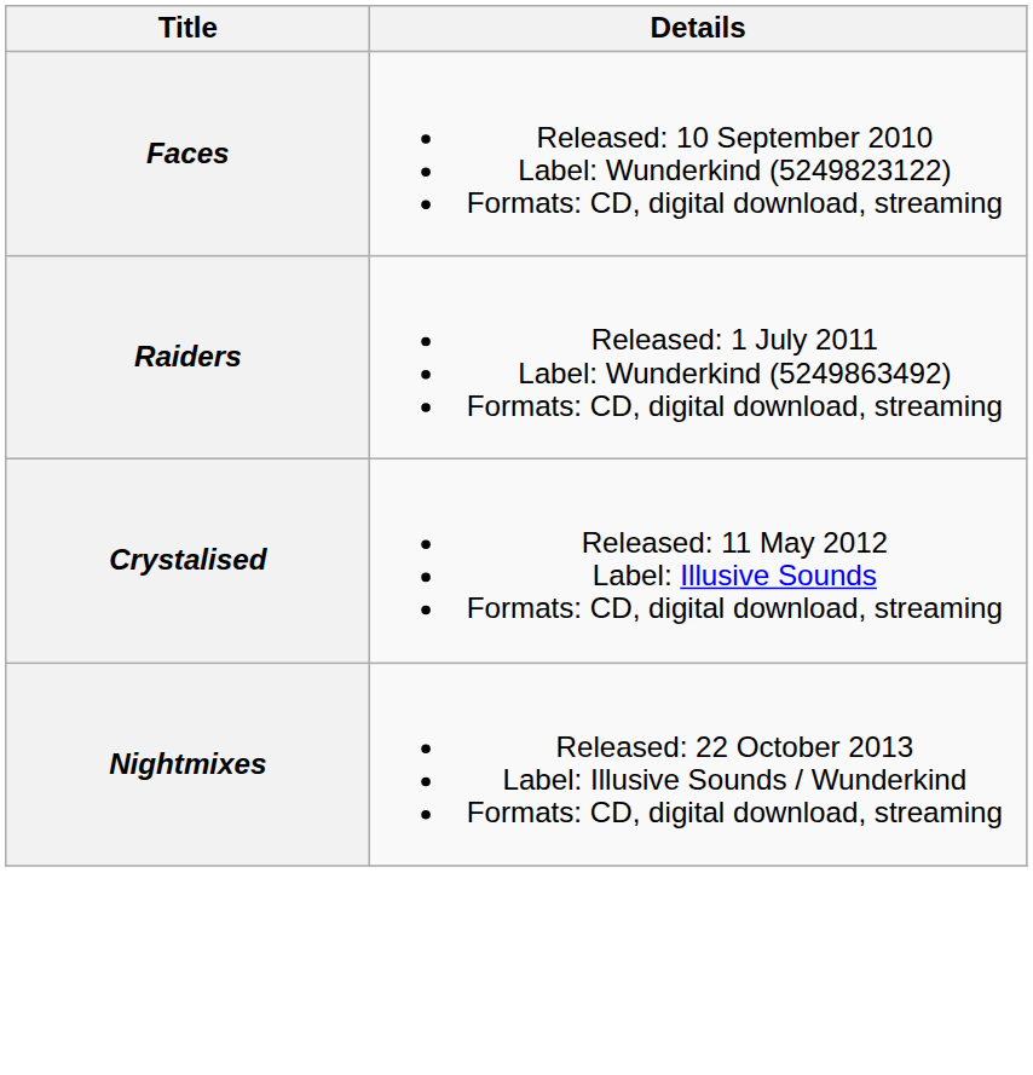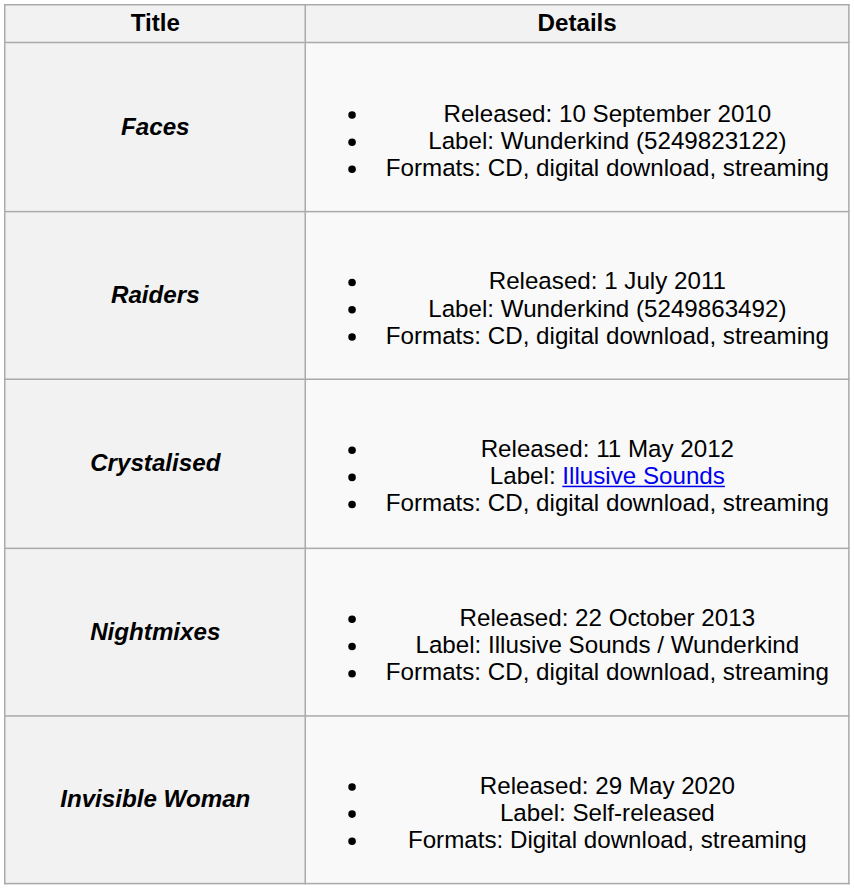+ row: Invisible Woman | Released: 29 May 2020 Label: Self-released Formats: Digital download, streaming
